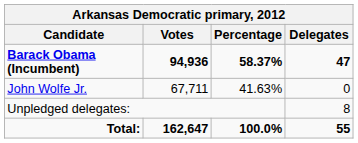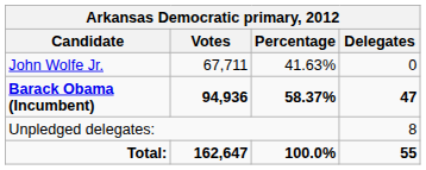rows swapped: Barack Obama (Incumbent) <-> John Wolfe Jr.
